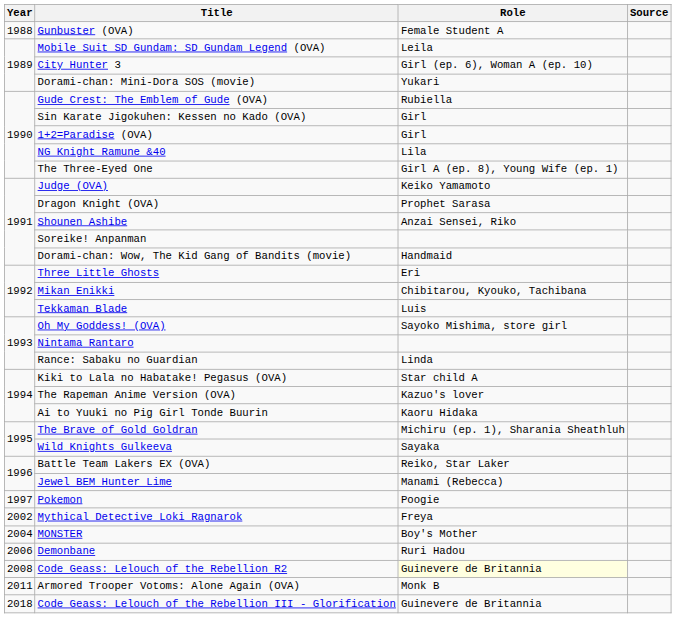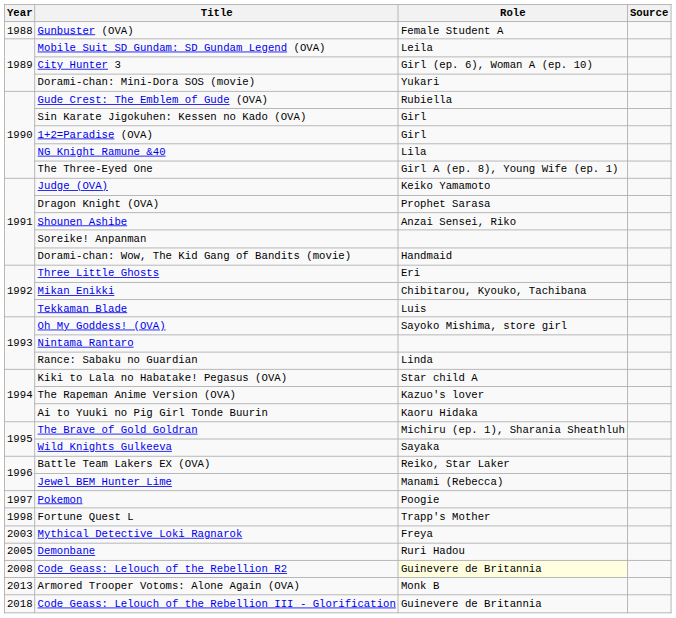+ row: 1998 | Fortune Quest L | Trapp's Mother
Mythical Detective Loki Ragnarok | Year: 2002 -> 2003
- row: 2004 | MONSTER | Boy's Mother
Demonbane | Year: 2006 -> 2005
Armored Trooper Votoms: Alone Again (OVA) | Year: 2011 -> 2013
